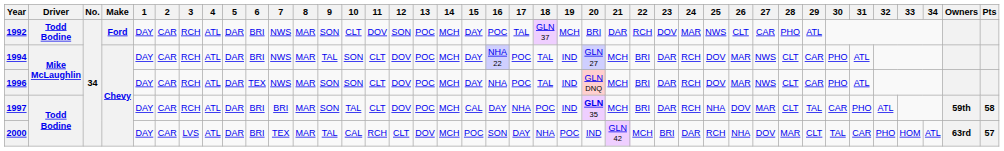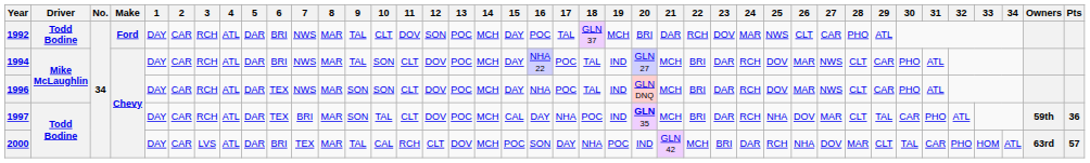1992 | 9: SON -> TAL
1997 | 6: BRI -> TEX
1997 | Pts: 58 -> 36
